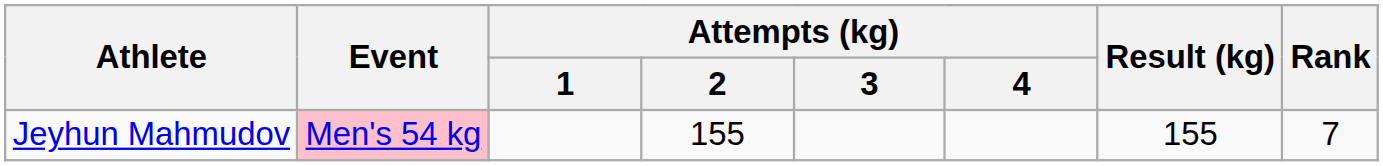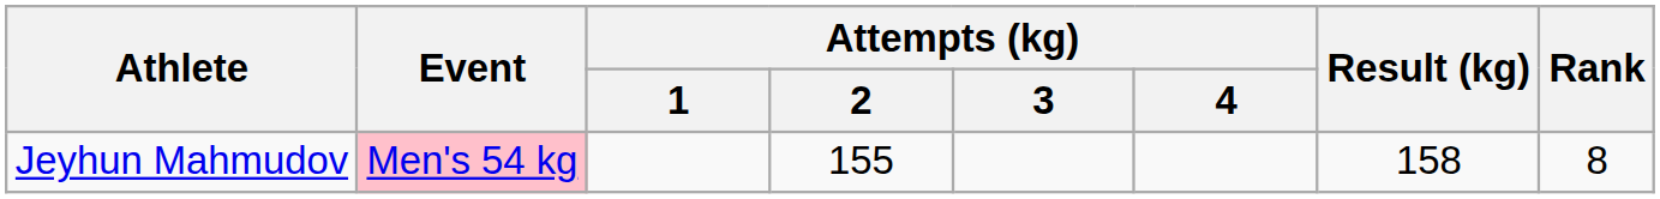Jeyhun Mahmudov | Result (kg): 155 -> 158
Jeyhun Mahmudov | Rank: 7 -> 8
